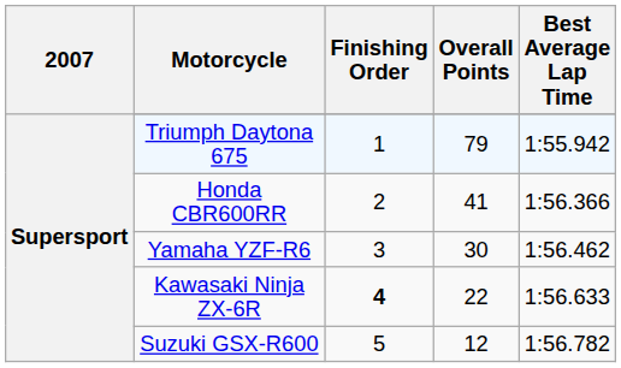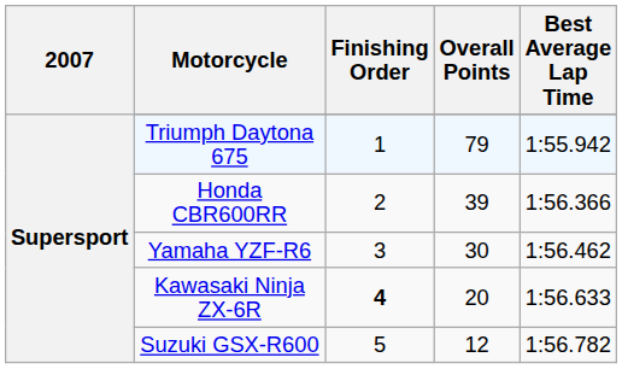Honda CBR600RR | Overall Points: 41 -> 39
Kawasaki Ninja ZX-6R | Overall Points: 22 -> 20
